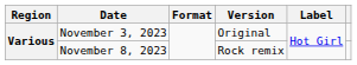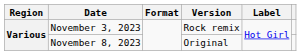November 3, 2023 | Version: Original -> Rock remix
November 8, 2023 | Version: Rock remix -> Original
